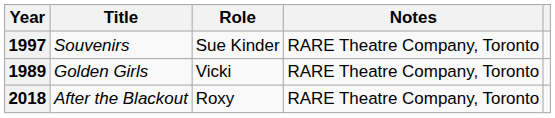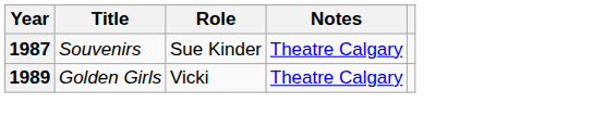Souvenirs | Year: 1997 -> 1987
Souvenirs | Notes: RARE Theatre Company, Toronto -> Theatre Calgary
Golden Girls | Notes: RARE Theatre Company, Toronto -> Theatre Calgary
- row: 2018 | After the Blackout | Roxy | RARE Theatre Company, Toronto
